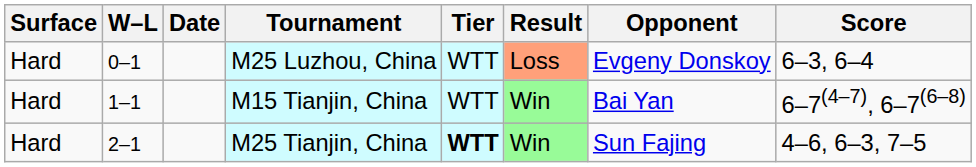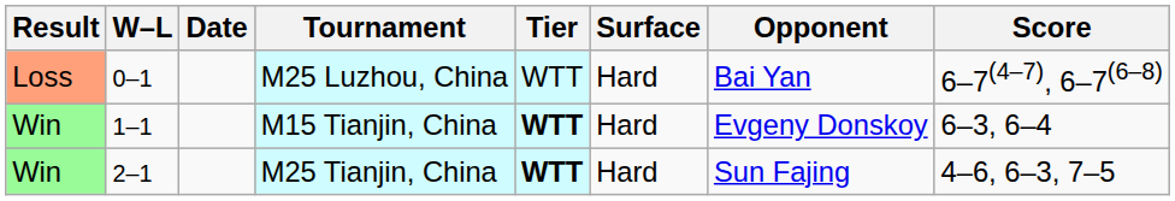columns swapped: Result <-> Surface
M25 Luzhou, China | Opponent: Evgeny Donskoy -> Bai Yan
M25 Luzhou, China | Score: 6–3, 6–4 -> 6–7(4–7), 6–7(6–8)
M15 Tianjin, China | Tier: normal -> bold
M15 Tianjin, China | Opponent: Bai Yan -> Evgeny Donskoy
M15 Tianjin, China | Score: 6–7(4–7), 6–7(6–8) -> 6–3, 6–4
